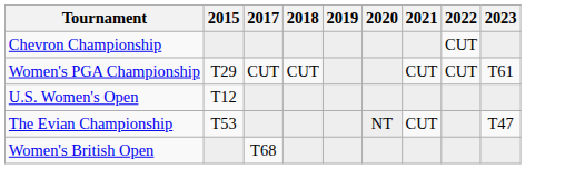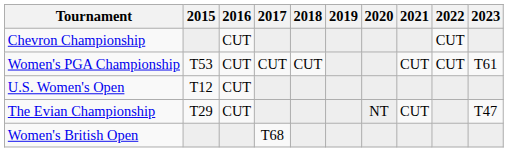+ column: 2016 | CUT | CUT | CUT | CUT
Women's PGA Championship | 2015: T29 -> T53
The Evian Championship | 2015: T53 -> T29
